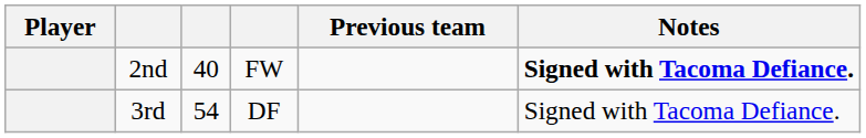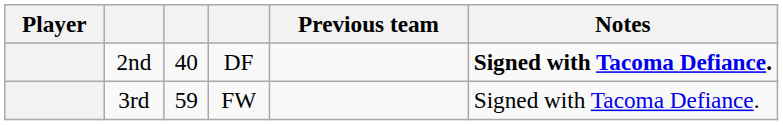2nd | column 4: FW -> DF
3rd | column 3: 54 -> 59
3rd | column 4: DF -> FW
